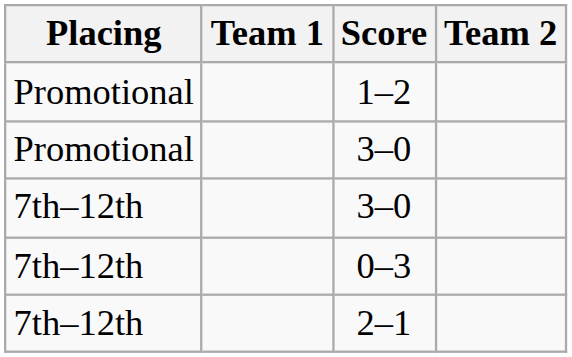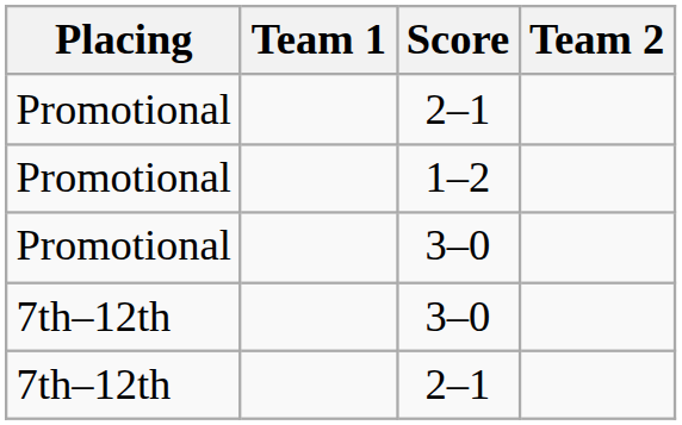+ row: Promotional | 2–1
- row: 7th–12th | 0–3
